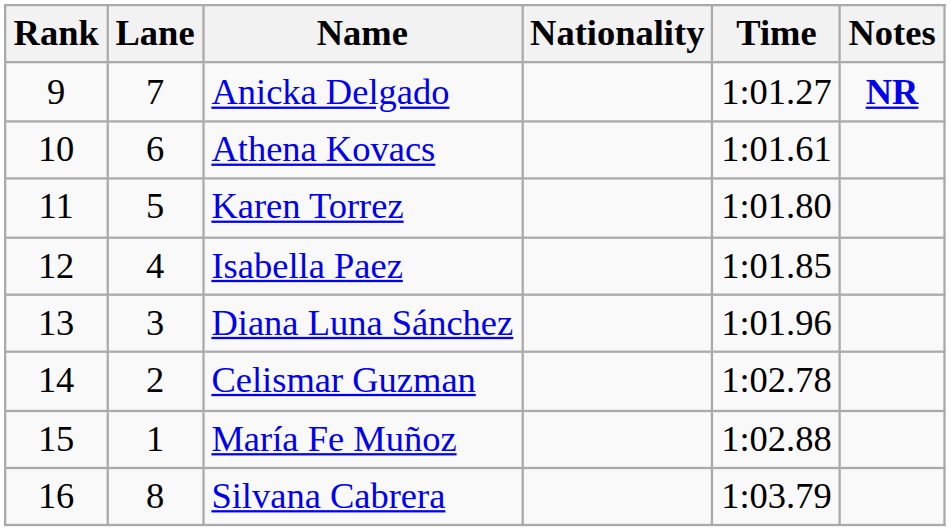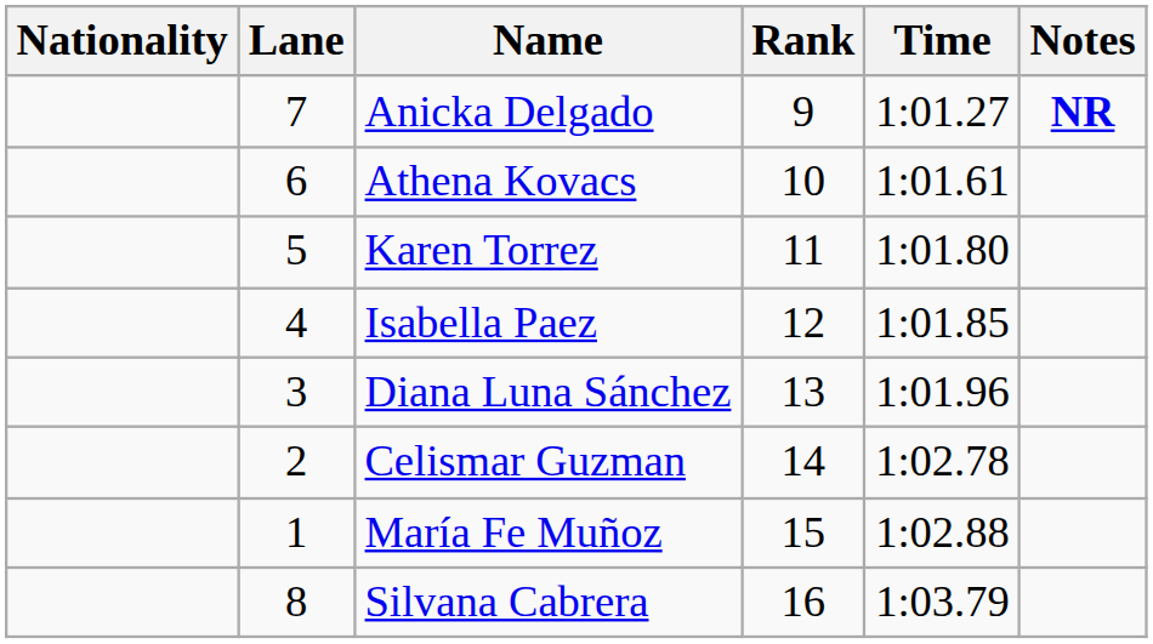columns swapped: Rank <-> Nationality
